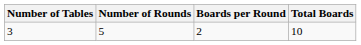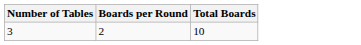- column: Number of Rounds | 5
